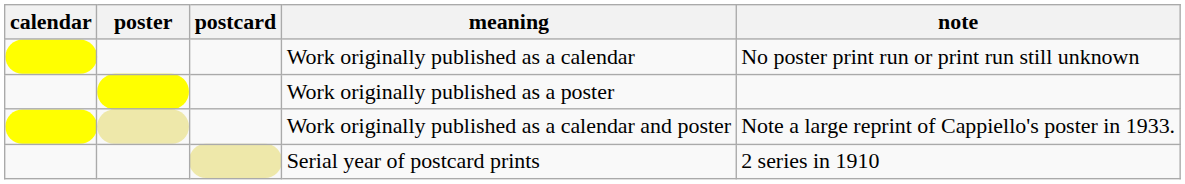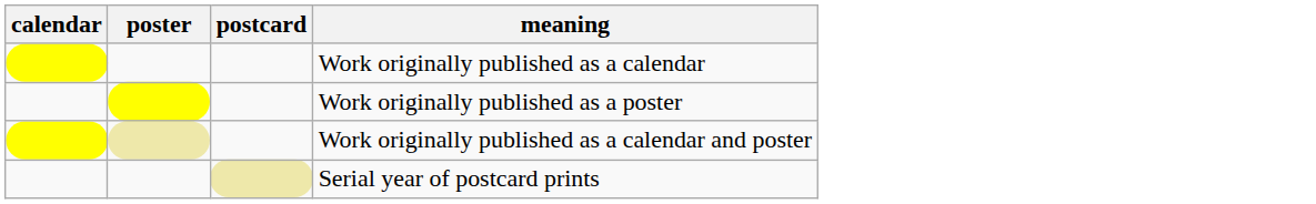- column: note | No poster print run or print run still unknown | Note a large reprint of Cappiello's poster in 1933. | 2 series in 1910
